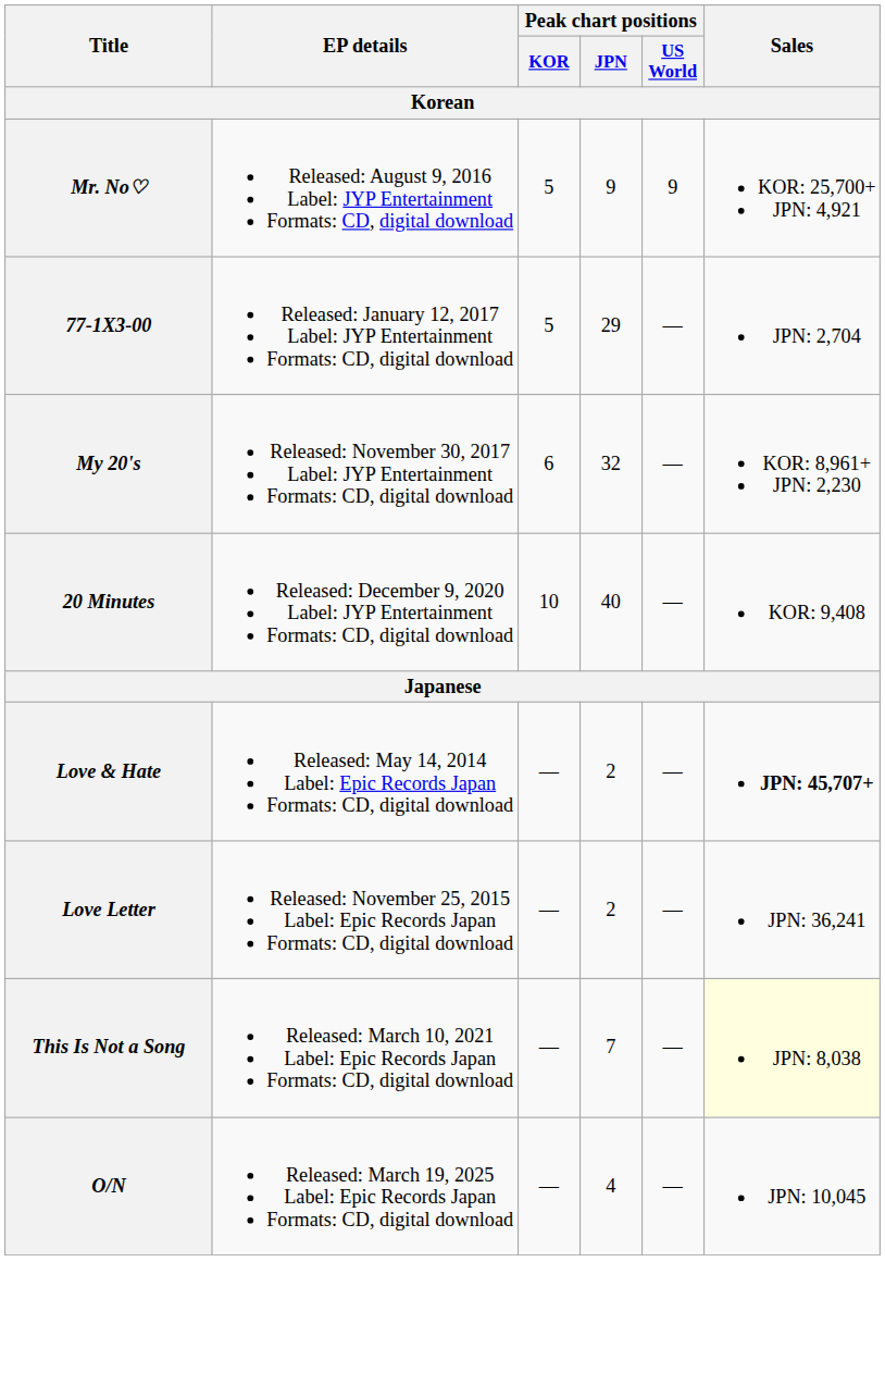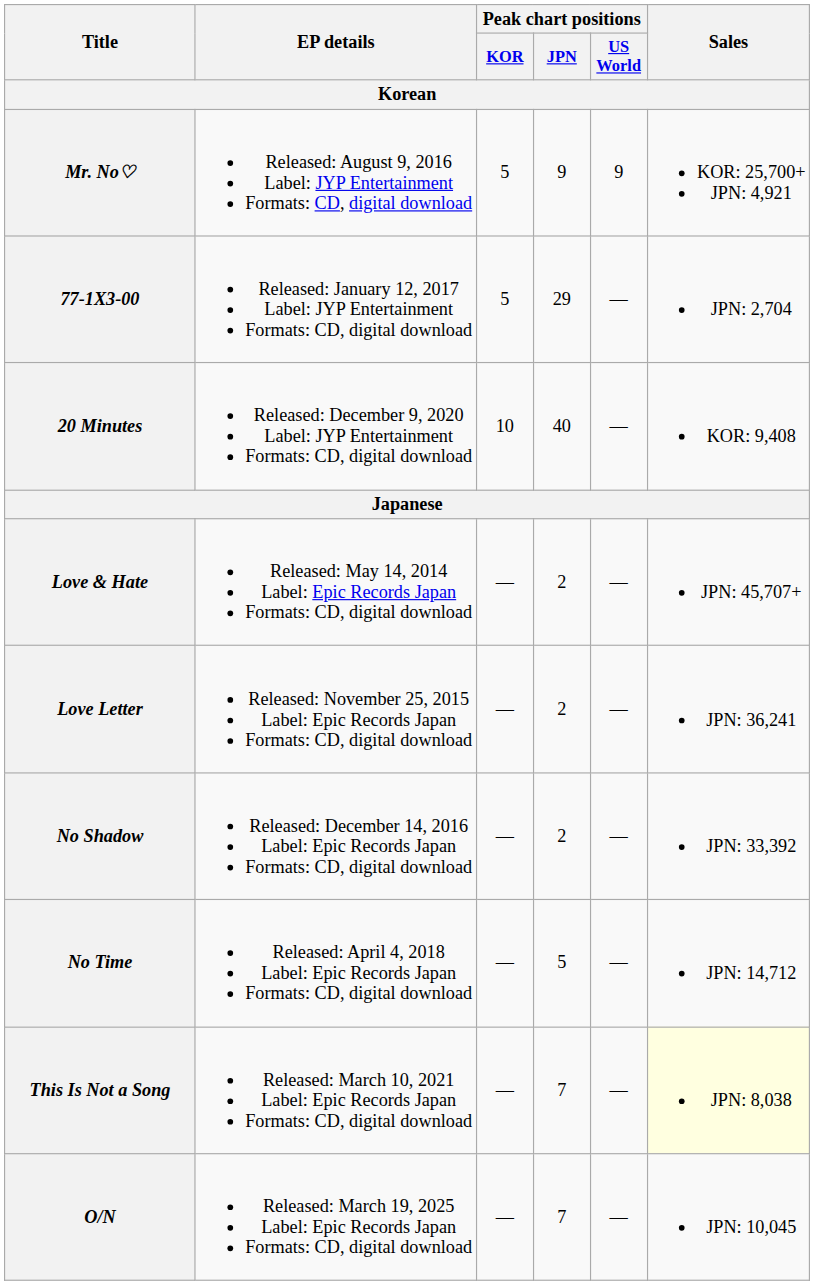- row: My 20's | Released: November 30, 2017 Label: JYP Entertainment Formats: CD, digital download | 6 | 32 | — | KOR: 8,961+ JPN: 2,230
Love & Hate | Sales: bold -> normal
+ row: No Shadow | Released: December 14, 2016 Label: Epic Records Japan Formats: CD, digital download | — | 2 | — | JPN: 33,392
+ row: No Time | Released: April 4, 2018 Label: Epic Records Japan Formats: CD, digital download | — | 5 | — | JPN: 14,712
O/N | Peak chart positions / JPN: 4 -> 7
